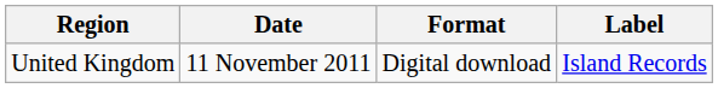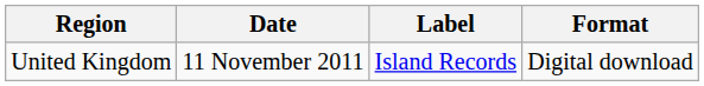columns swapped: Format <-> Label
